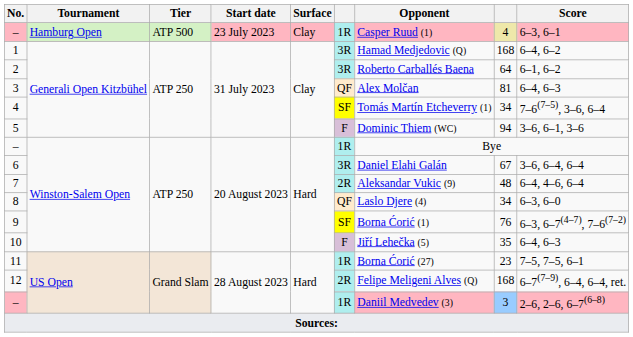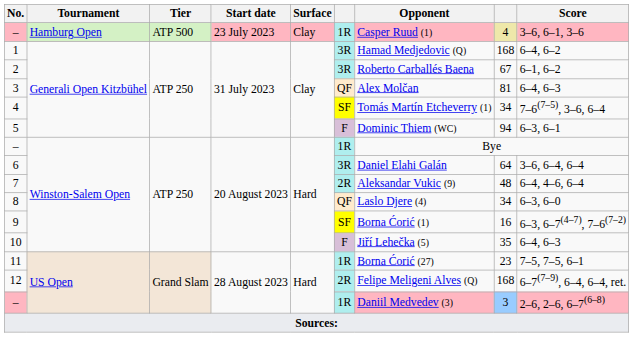– / Hamburg Open | Score: 6–3, 6–1 -> 3–6, 6–1, 3–6
2 | column 8: 64 -> 67
5 | Score: 3–6, 6–1, 3–6 -> 6–3, 6–1
6 | column 8: 67 -> 64
9 | column 8: 76 -> 16
